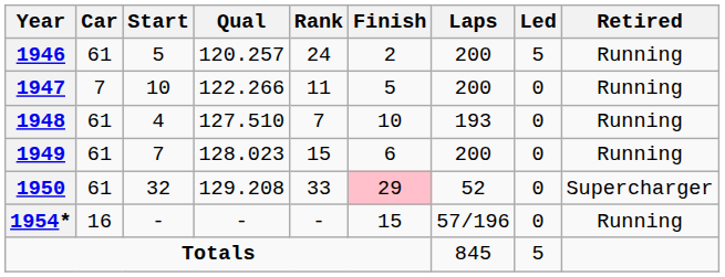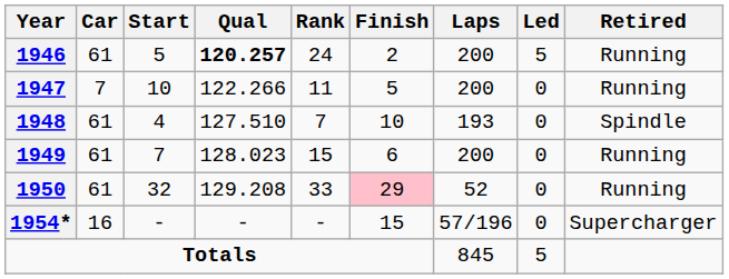1946 | Qual: normal -> bold
1948 | Retired: Running -> Spindle
1950 | Retired: Supercharger -> Running
1954* | Retired: Running -> Supercharger
